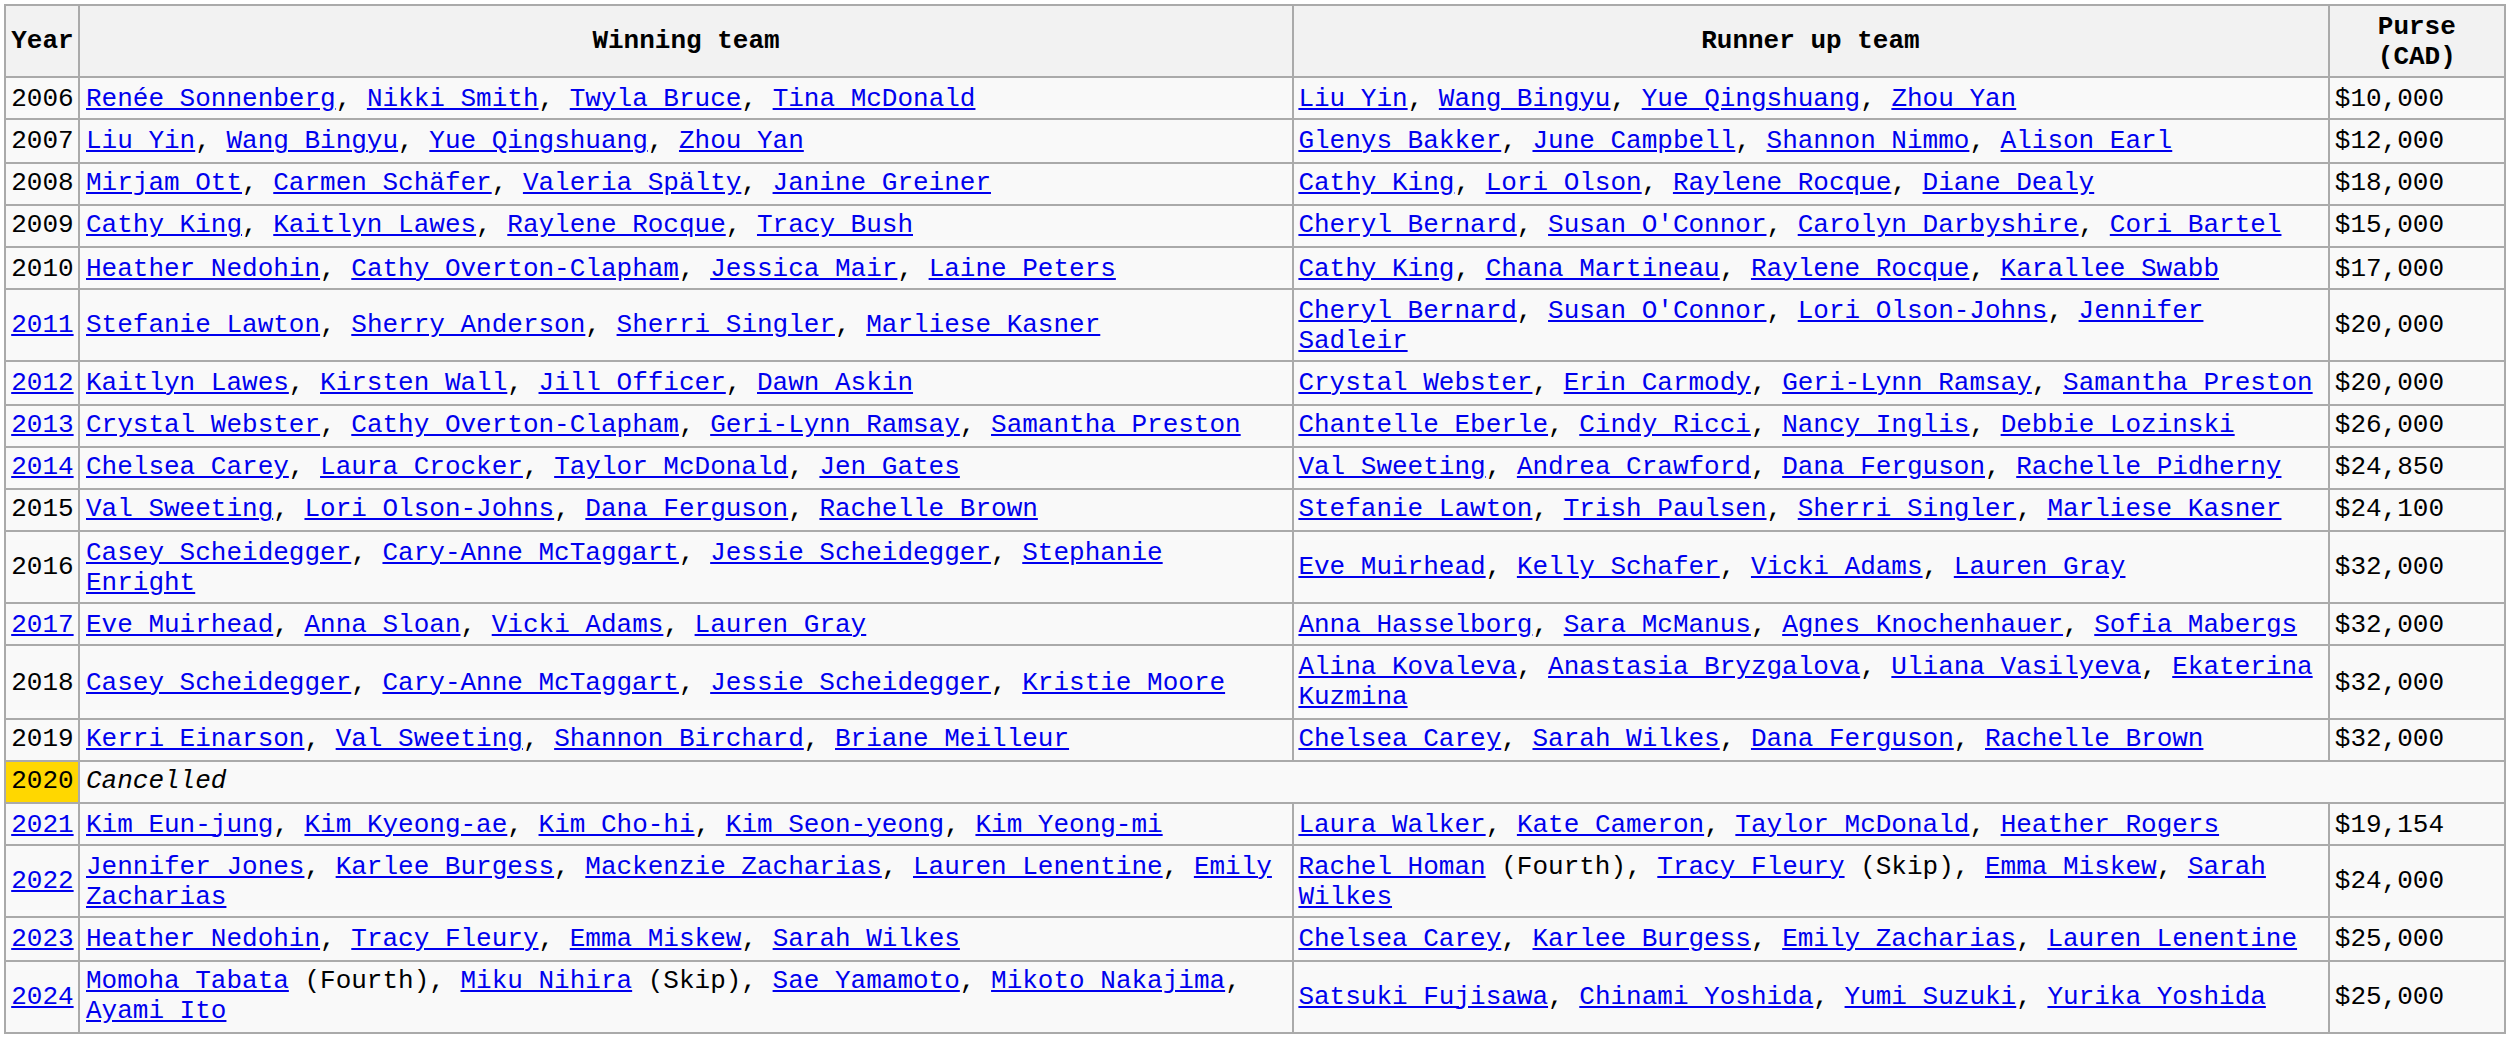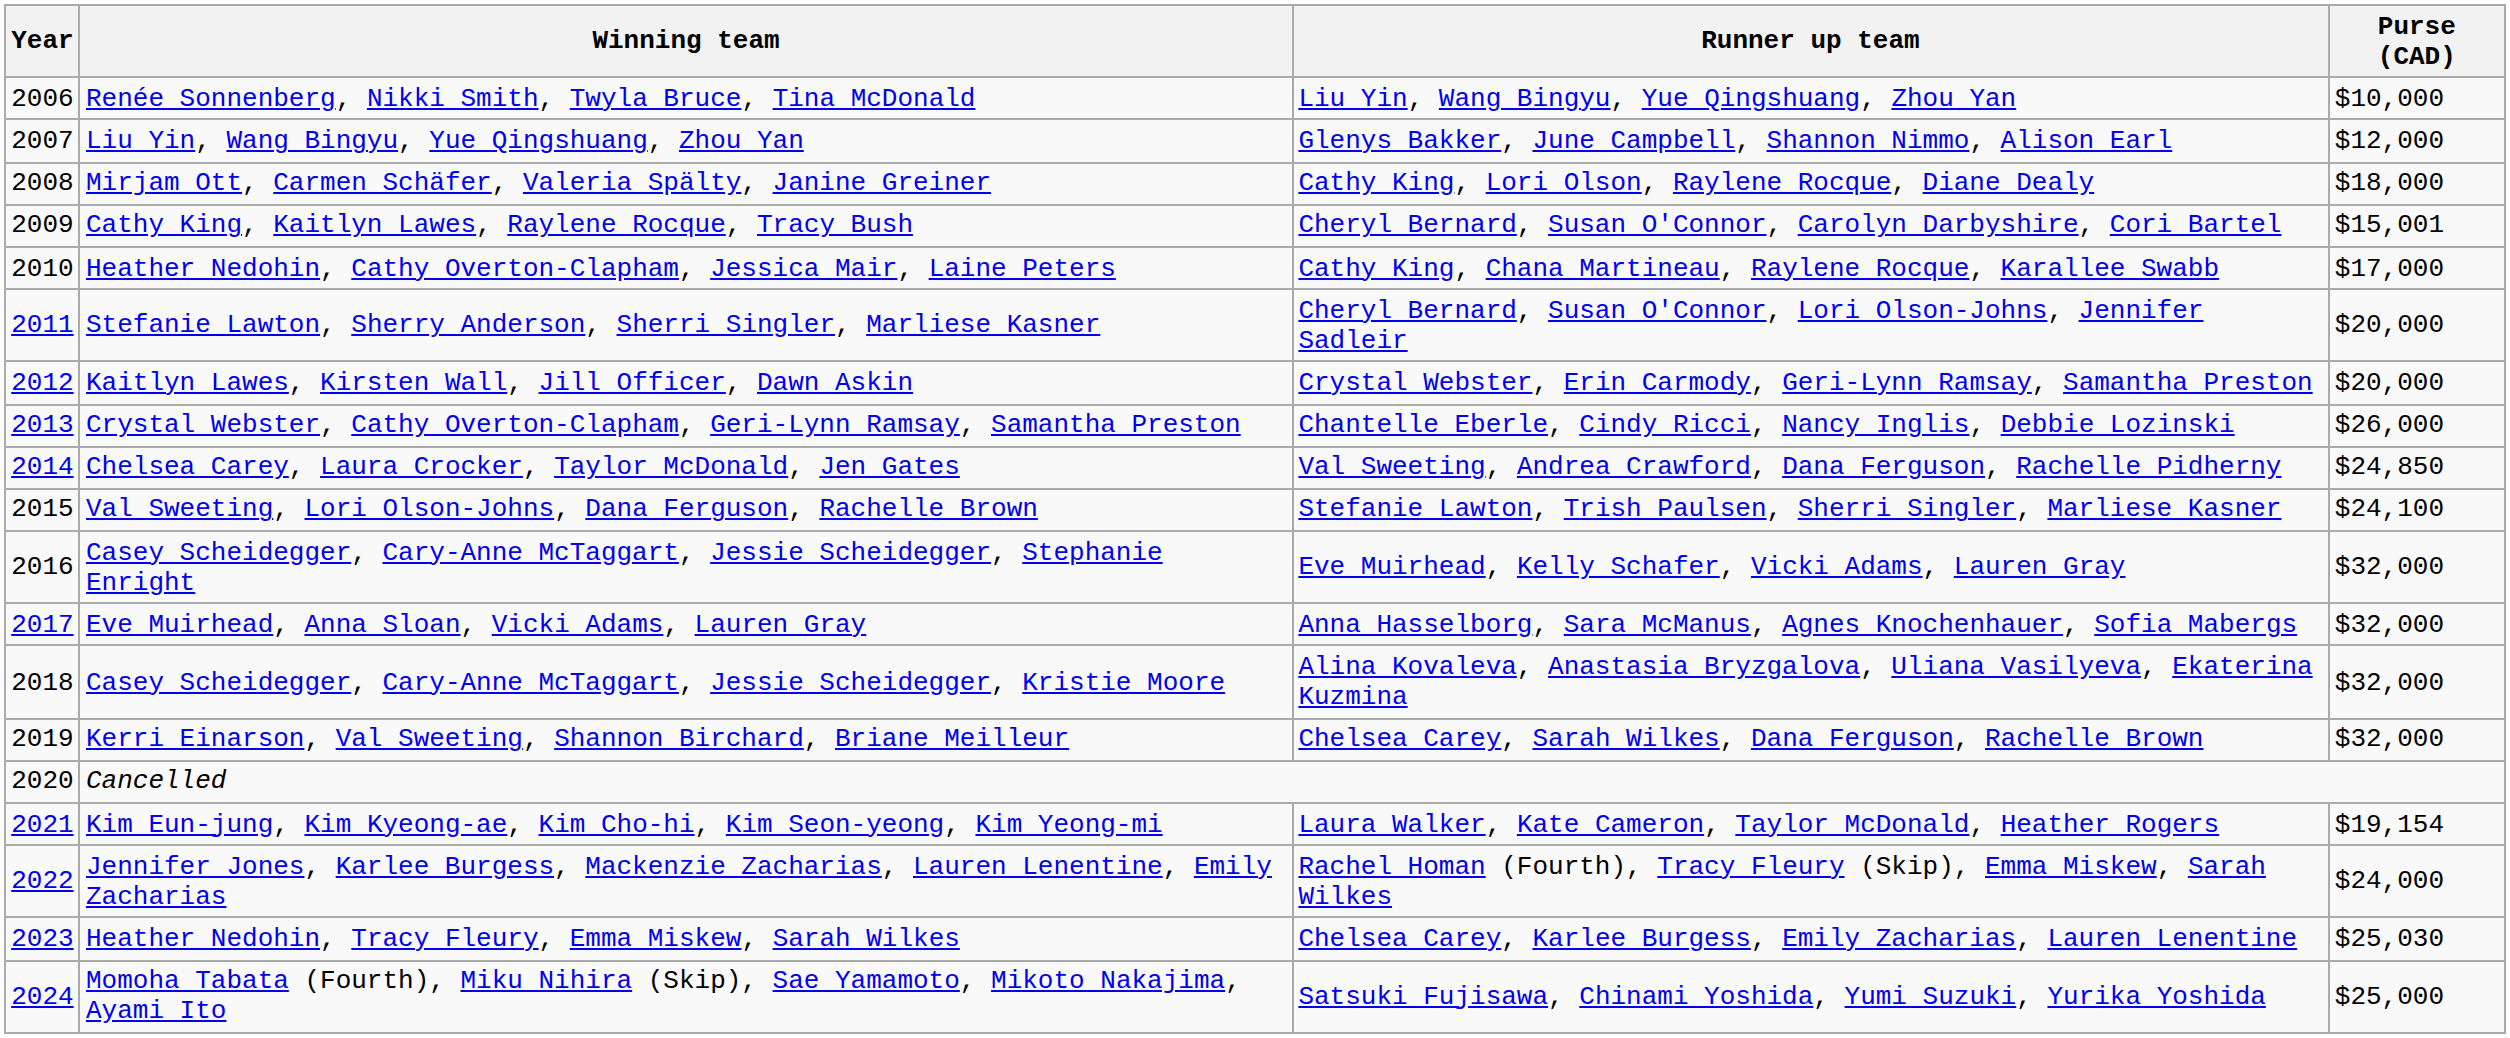Cathy King, Kaitlyn Lawes, Raylene Rocque, Tracy Bush | Purse (CAD): $15,000 -> $15,001
Cancelled | Year: gold background -> no background
Heather Nedohin, Tracy Fleury, Emma Miskew, Sarah Wilkes | Purse (CAD): $25,000 -> $25,030
